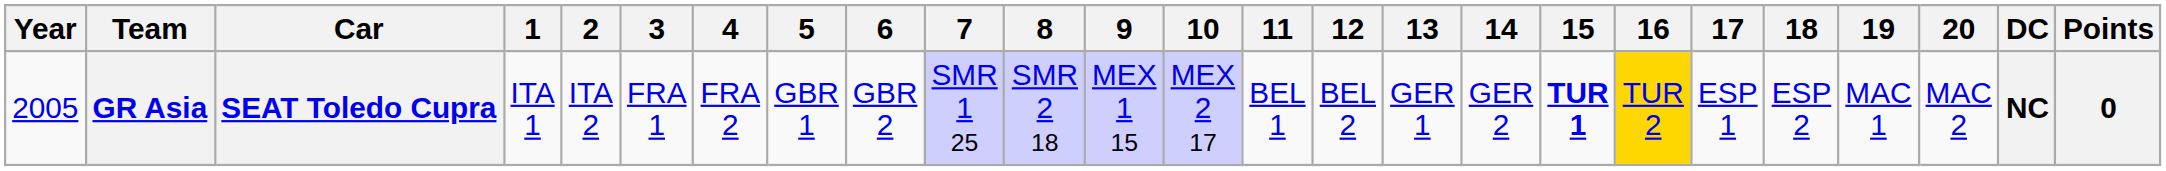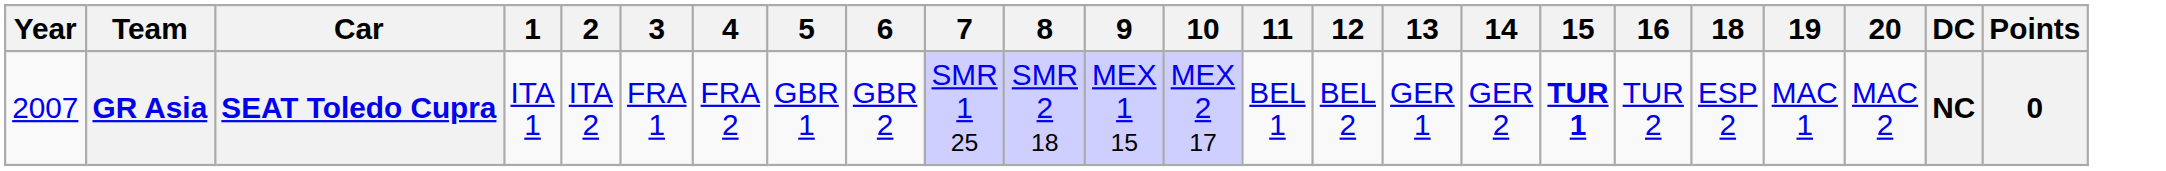- column: 17 | ESP 1
GR Asia | Year: 2005 -> 2007
GR Asia | 16: gold background -> no background
